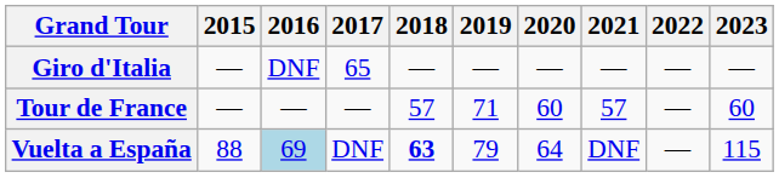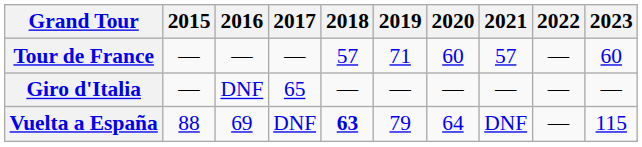rows swapped: Giro d'Italia <-> Tour de France
Vuelta a España | 2016: lightblue background -> no background
